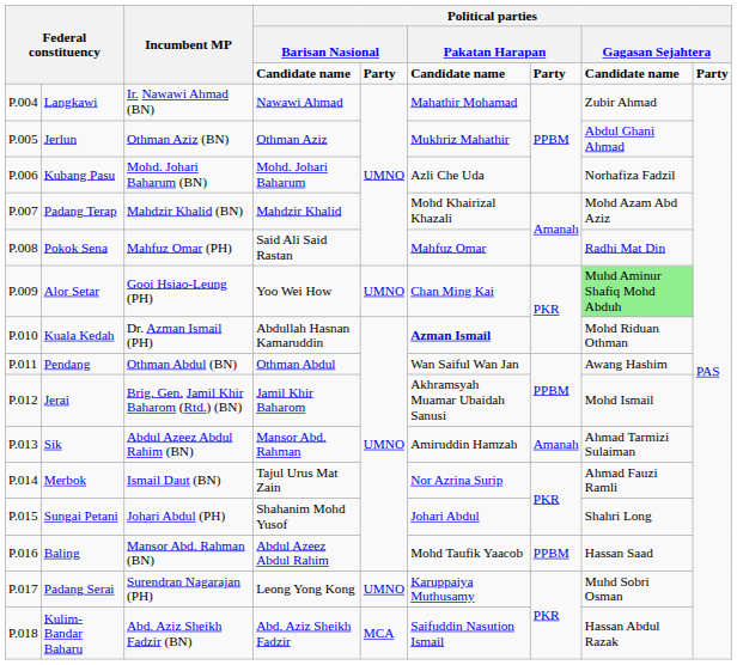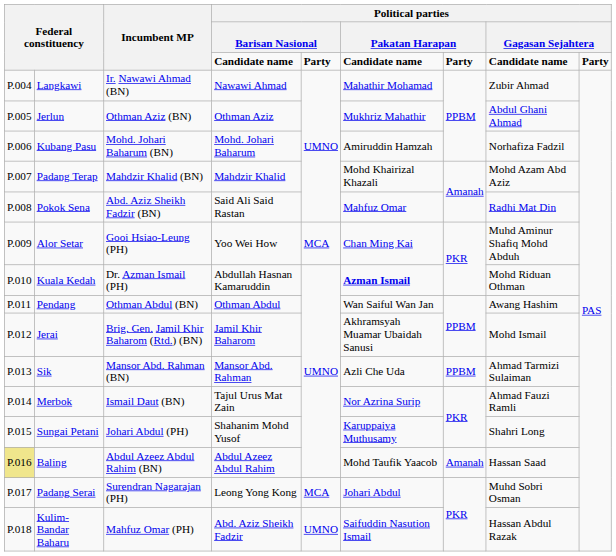Kubang Pasu | column 6: Azli Che Uda -> Amiruddin Hamzah
Pokok Sena | Incumbent MP: Mahfuz Omar (PH) -> Abd. Aziz Sheikh Fadzir (BN)
Alor Setar | column 5: UMNO -> MCA
Alor Setar | column 8: lightgreen background -> no background
Sik | Incumbent MP: Abdul Azeez Abdul Rahim (BN) -> Mansor Abd. Rahman (BN)
Sik | column 6: Amiruddin Hamzah -> Azli Che Uda
Sik | column 7: Amanah -> PPBM
Sungai Petani | column 6: Johari Abdul -> Karuppaiya Muthusamy
Baling | column 1: no background -> khaki background
Baling | Incumbent MP: Mansor Abd. Rahman (BN) -> Abdul Azeez Abdul Rahim (BN)
Baling | column 7: PPBM -> Amanah
Padang Serai | column 5: UMNO -> MCA
Padang Serai | column 6: Karuppaiya Muthusamy -> Johari Abdul
Kulim-Bandar Baharu | Incumbent MP: Abd. Aziz Sheikh Fadzir (BN) -> Mahfuz Omar (PH)
Kulim-Bandar Baharu | column 5: MCA -> UMNO
